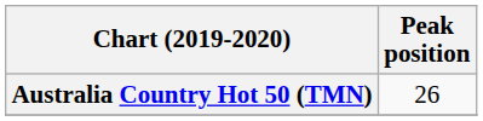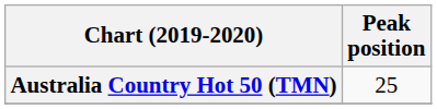Australia Country Hot 50 (TMN) | Peak position: 26 -> 25
